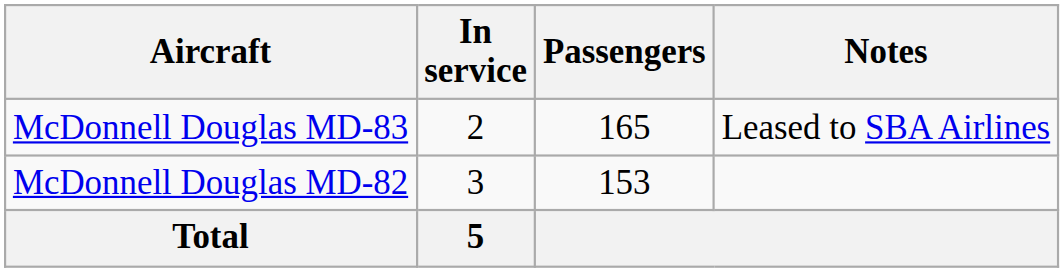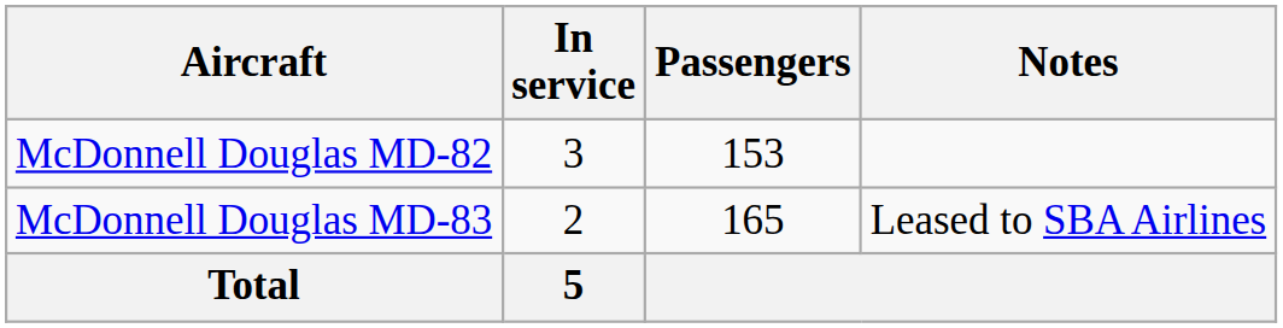rows swapped: McDonnell Douglas MD-82 <-> McDonnell Douglas MD-83
